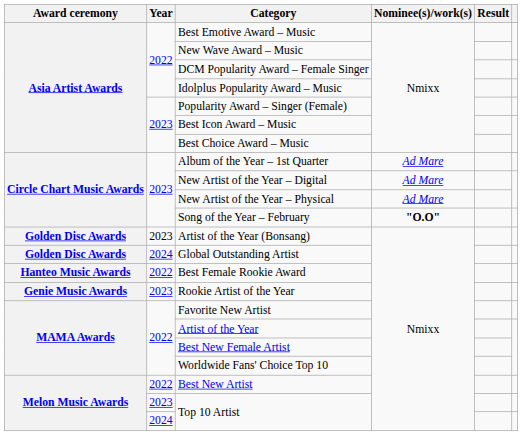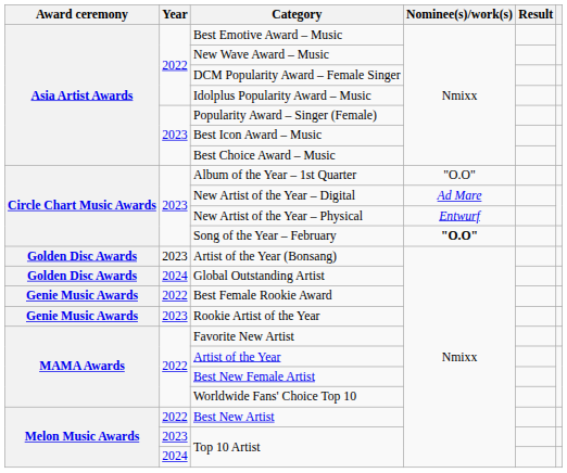Album of the Year – 1st Quarter | Nominee(s)/work(s): Ad Mare -> "O.O"
New Artist of the Year – Physical | Nominee(s)/work(s): Ad Mare -> Entwurf
Best Female Rookie Award | Award ceremony: Hanteo Music Awards -> Genie Music Awards
